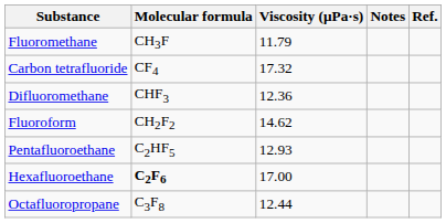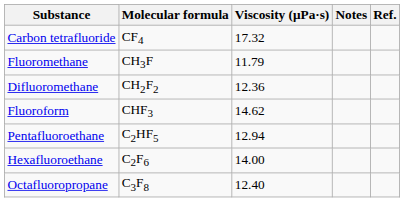rows swapped: Carbon tetrafluoride <-> Fluoromethane
Difluoromethane | Molecular formula: CHF3 -> CH2F2
Fluoroform | Molecular formula: CH2F2 -> CHF3
Pentafluoroethane | Viscosity (μPa·s): 12.93 -> 12.94
Hexafluoroethane | Molecular formula: bold -> normal
Hexafluoroethane | Viscosity (μPa·s): 17.00 -> 14.00
Octafluoropropane | Viscosity (μPa·s): 12.44 -> 12.40
